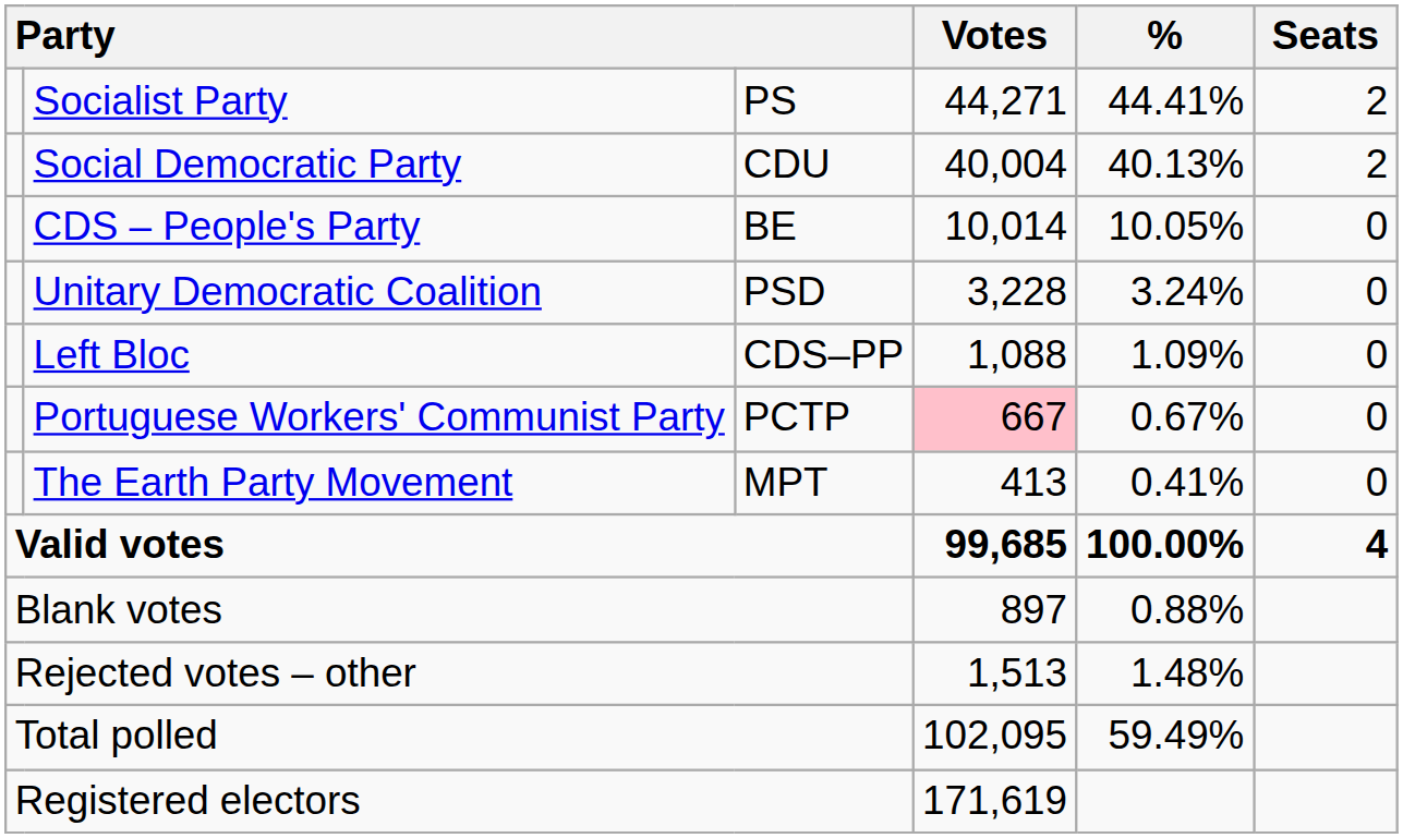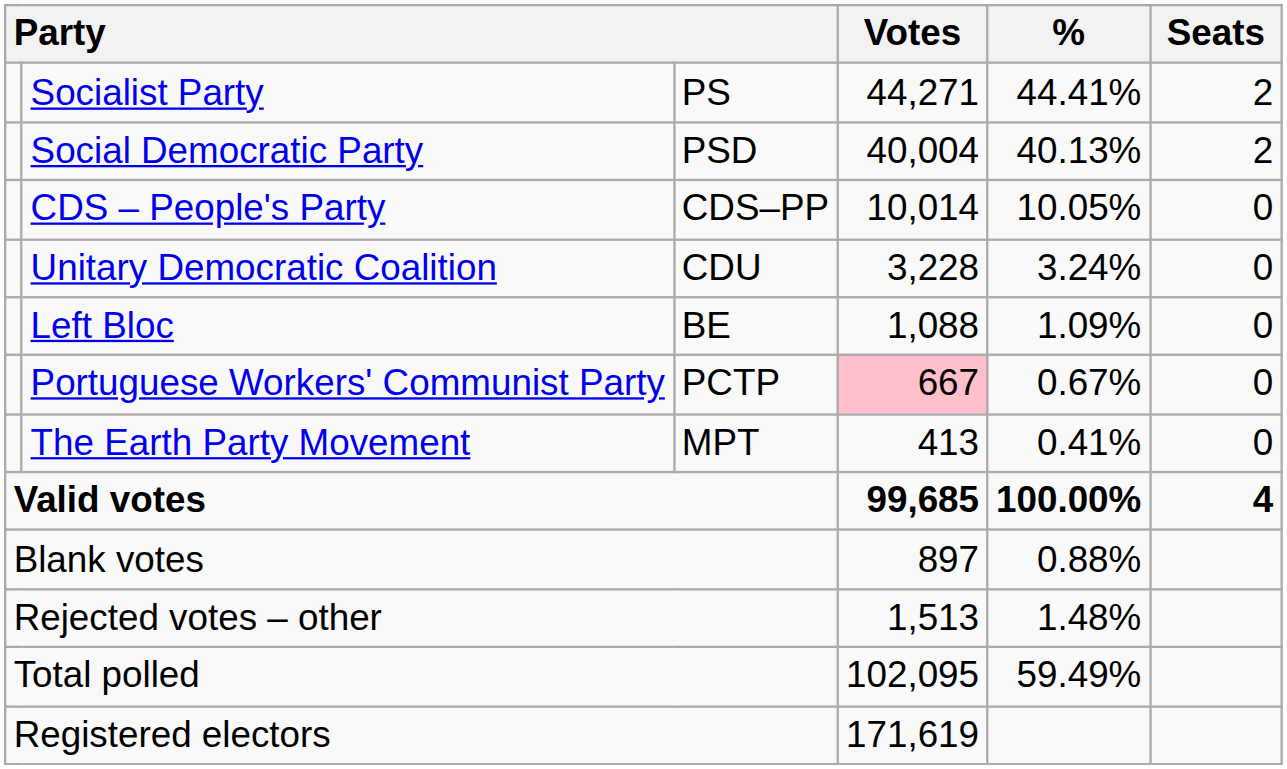Social Democratic Party | column 3: CDU -> PSD
CDS – People's Party | column 3: BE -> CDS–PP
Unitary Democratic Coalition | column 3: PSD -> CDU
Left Bloc | column 3: CDS–PP -> BE
